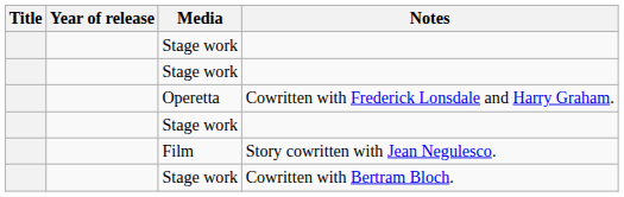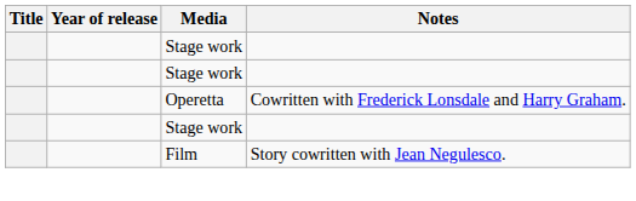- row: Stage work | Cowritten with Bertram Bloch.
